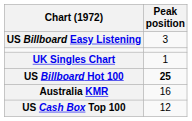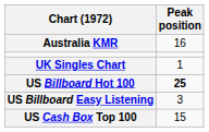rows swapped: Australia KMR <-> US Billboard Easy Listening
US Cash Box Top 100 | Peak position: 12 -> 15
